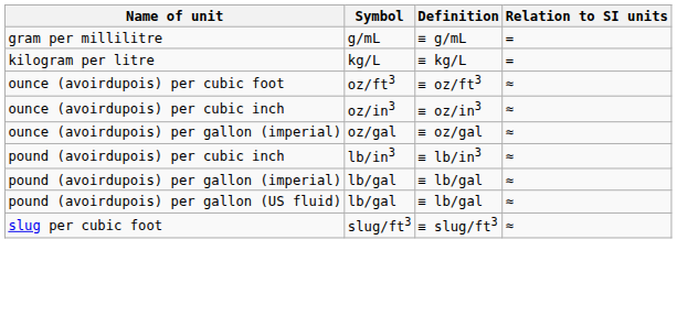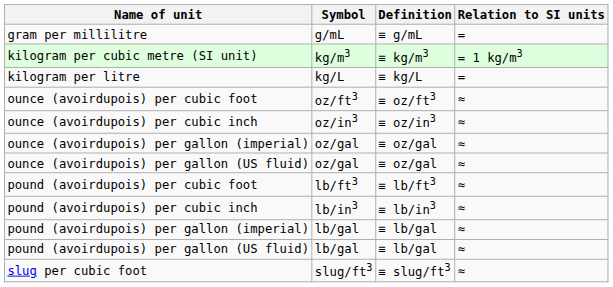+ row: kilogram per cubic metre (SI unit) | kg/m3 | ≡ kg/m3 | = 1 kg/m3
+ row: ounce (avoirdupois) per gallon (US fluid) | oz/gal | ≡ oz/gal | ≈
+ row: pound (avoirdupois) per cubic foot | lb/ft3 | ≡ lb/ft3 | ≈
